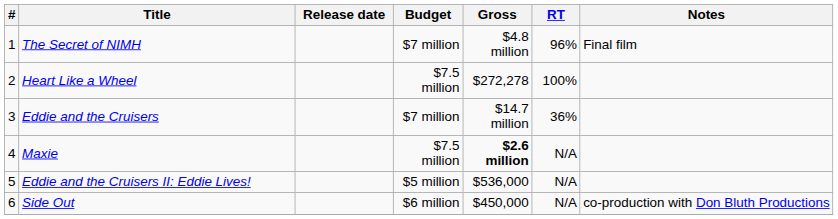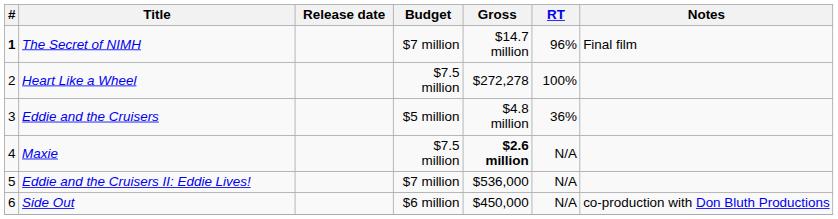The Secret of NIMH | #: normal -> bold
The Secret of NIMH | Gross: $4.8 million -> $14.7 million
Eddie and the Cruisers | Budget: $7 million -> $5 million
Eddie and the Cruisers | Gross: $14.7 million -> $4.8 million
Eddie and the Cruisers II: Eddie Lives! | Budget: $5 million -> $7 million
